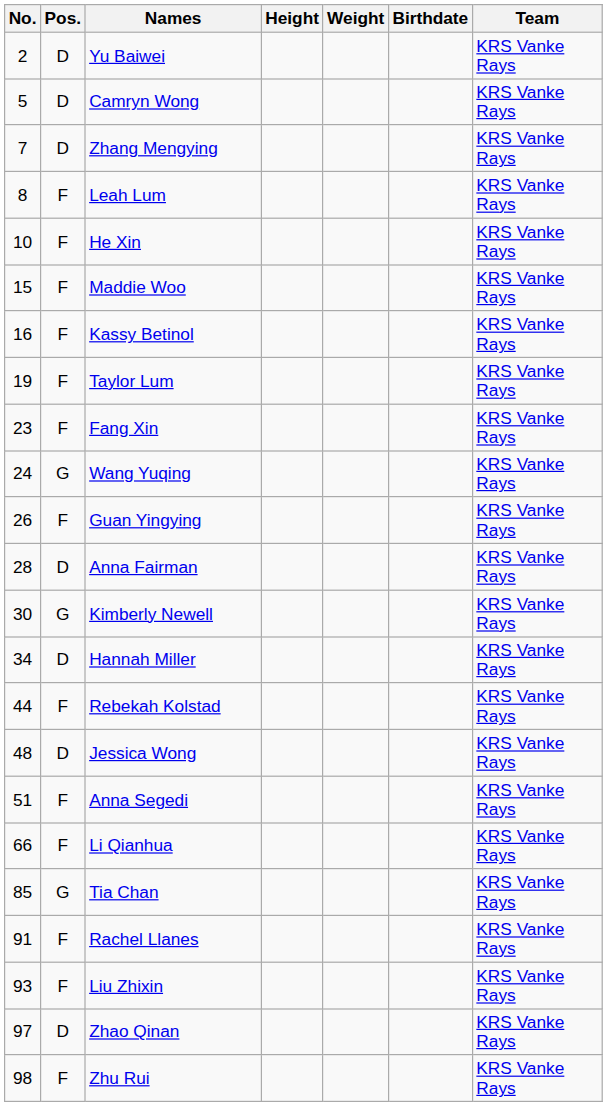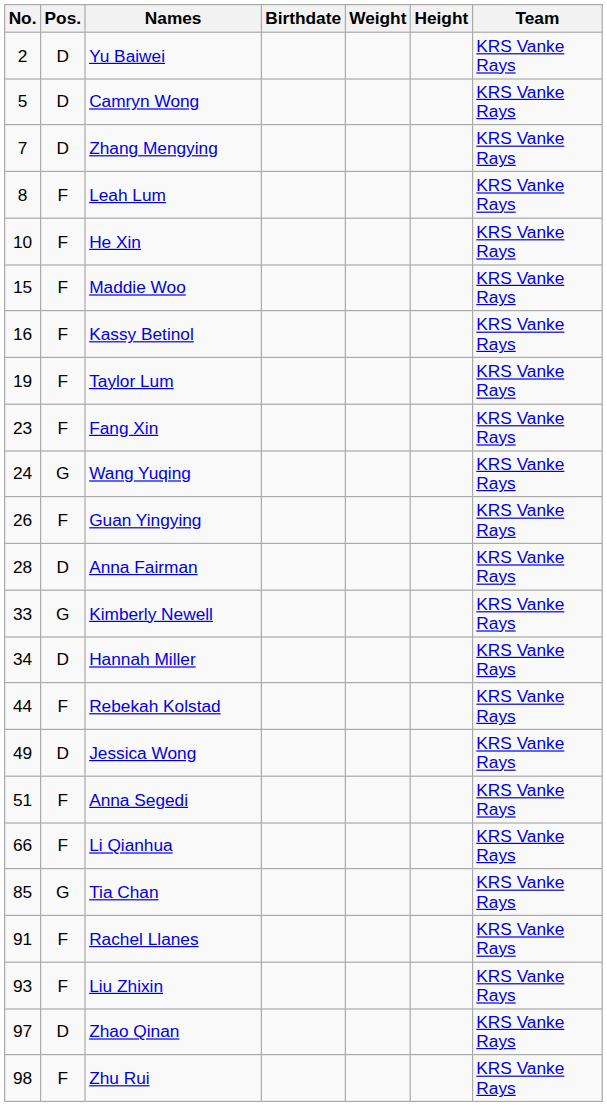columns swapped: Height <-> Birthdate
Kimberly Newell | No.: 30 -> 33
Jessica Wong | No.: 48 -> 49
